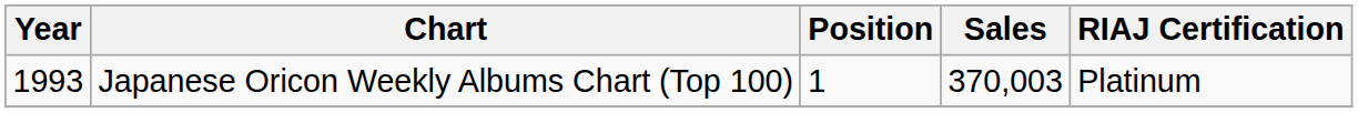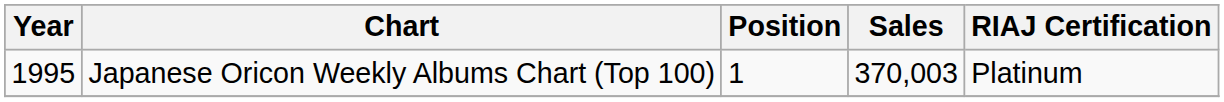Japanese Oricon Weekly Albums Chart (Top 100) | Year: 1993 -> 1995
